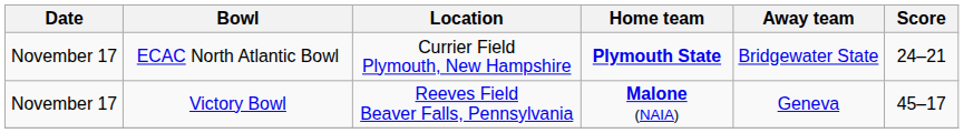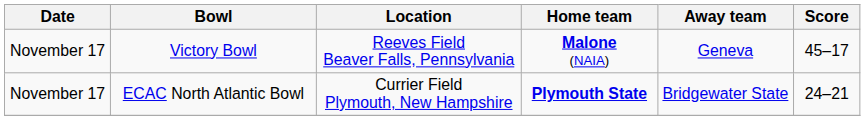rows swapped: ECAC North Atlantic Bowl <-> Victory Bowl
